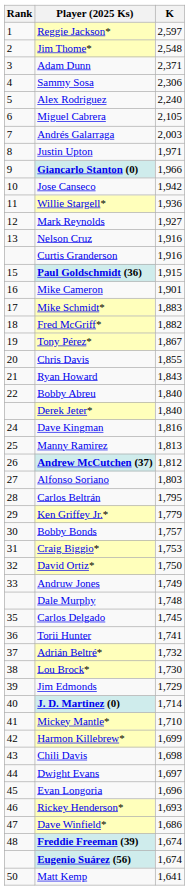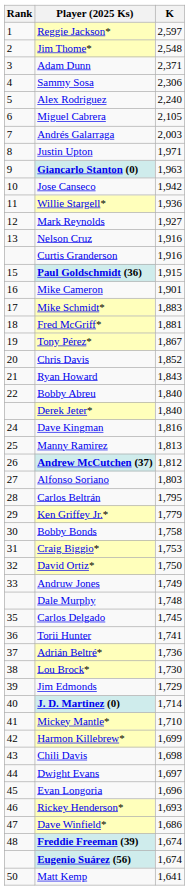Giancarlo Stanton (0) | K: 1,966 -> 1,963
Fred McGriff* | K: 1,882 -> 1,881
Chris Davis | K: 1,855 -> 1,852
Bobby Bonds | K: 1,757 -> 1,758
Adrián Beltré* | K: 1,732 -> 1,736
